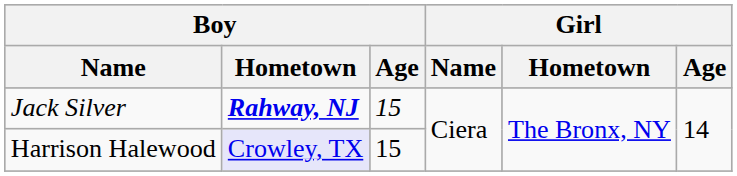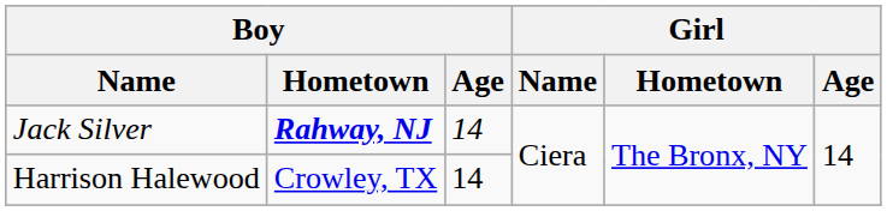Jack Silver | Boy / Age: 15 -> 14
Harrison Halewood | Boy / Hometown: lavender background -> no background
Harrison Halewood | Boy / Age: 15 -> 14
